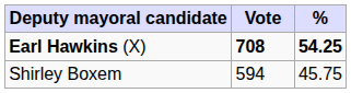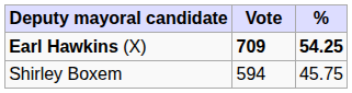Earl Hawkins (X) | Vote: 708 -> 709
